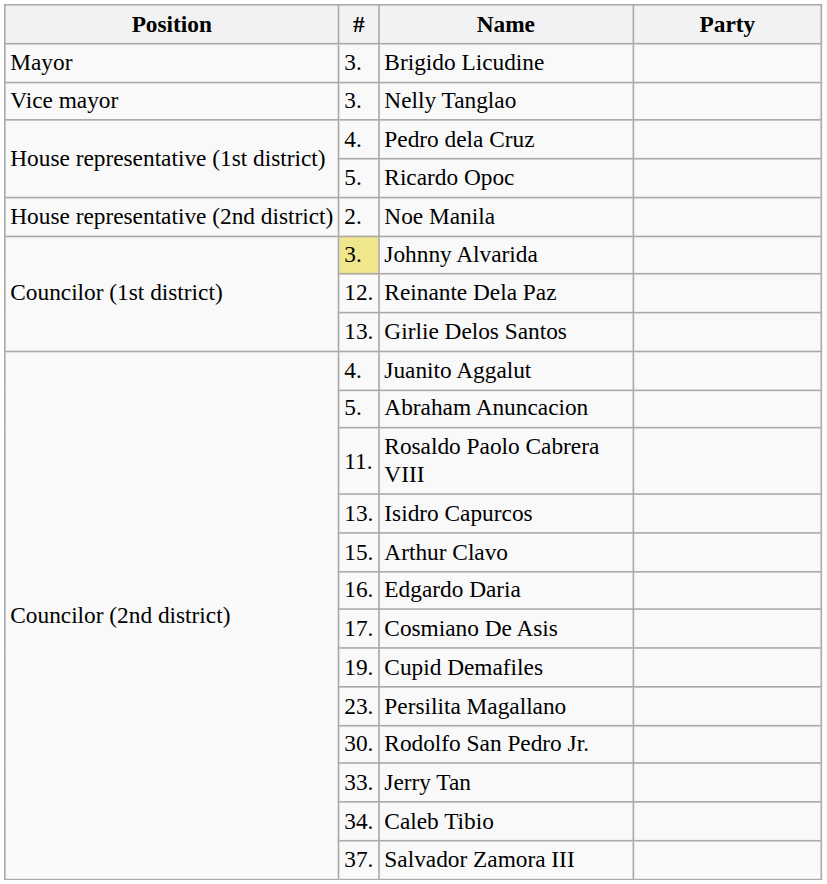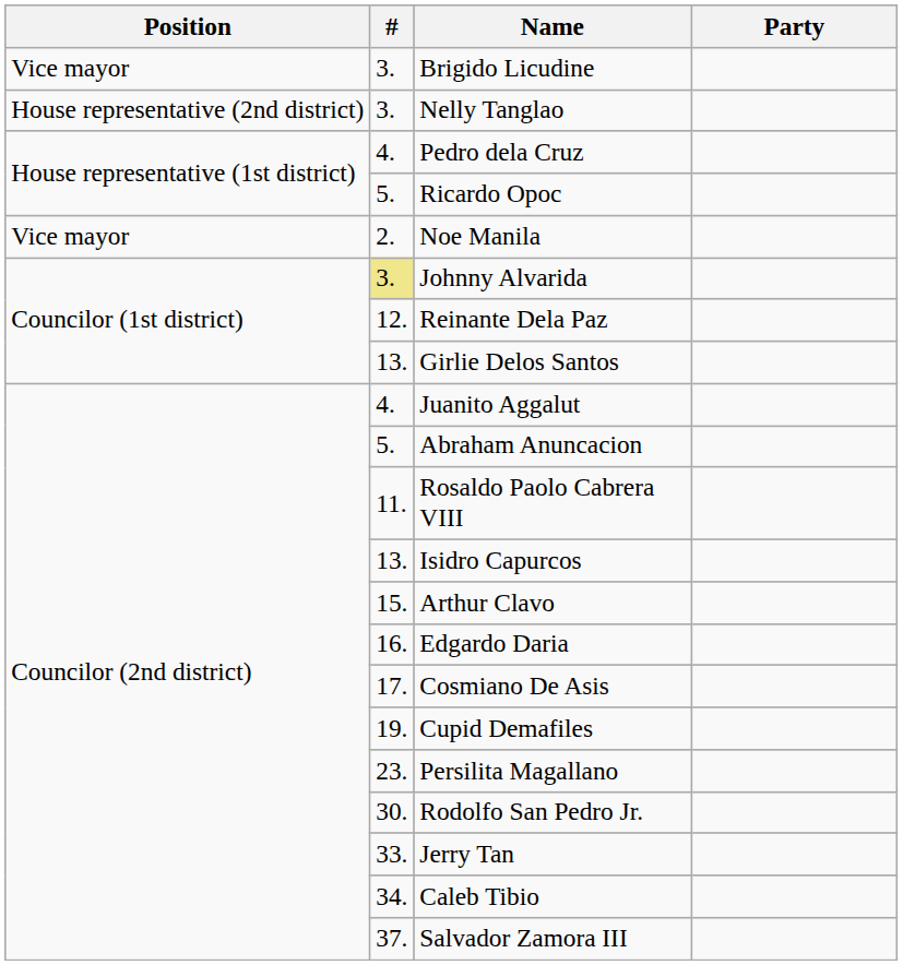Brigido Licudine | Position: Mayor -> Vice mayor
Nelly Tanglao | Position: Vice mayor -> House representative (2nd district)
Noe Manila | Position: House representative (2nd district) -> Vice mayor
